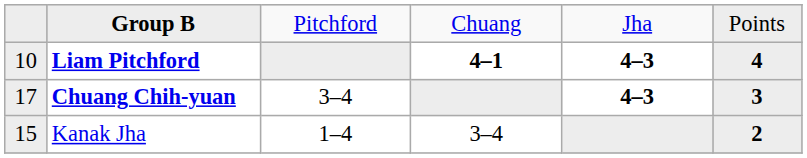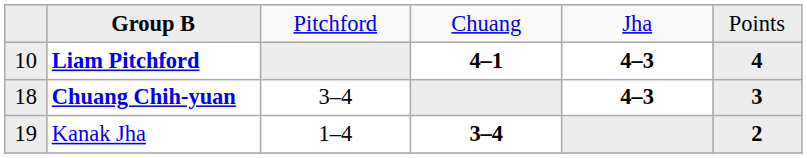Chuang Chih-yuan | column 1: 17 -> 18
Kanak Jha | column 1: 15 -> 19
Kanak Jha | column 4: normal -> bold
